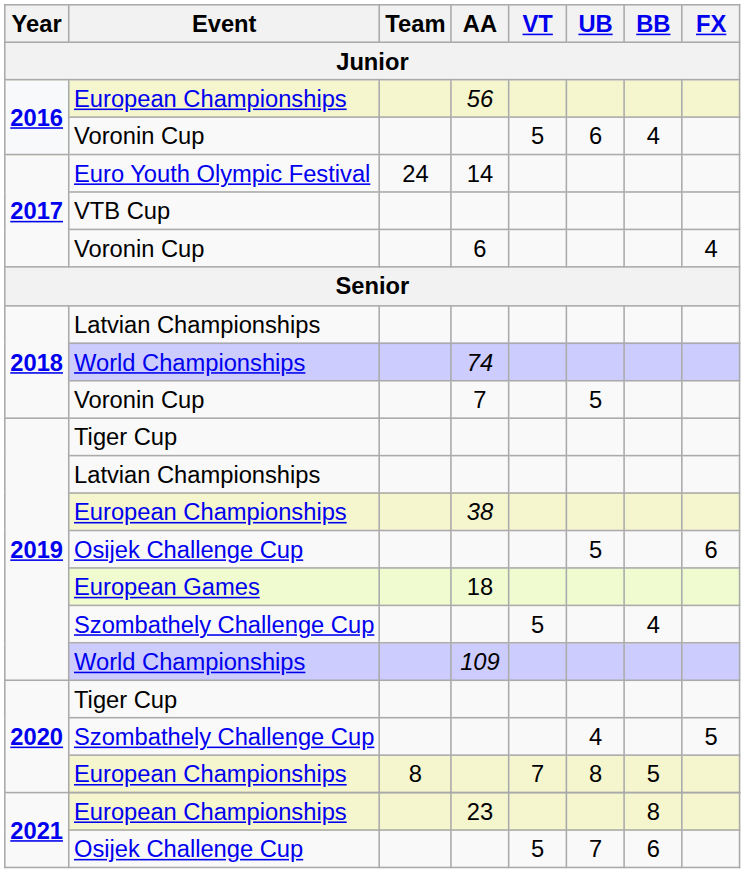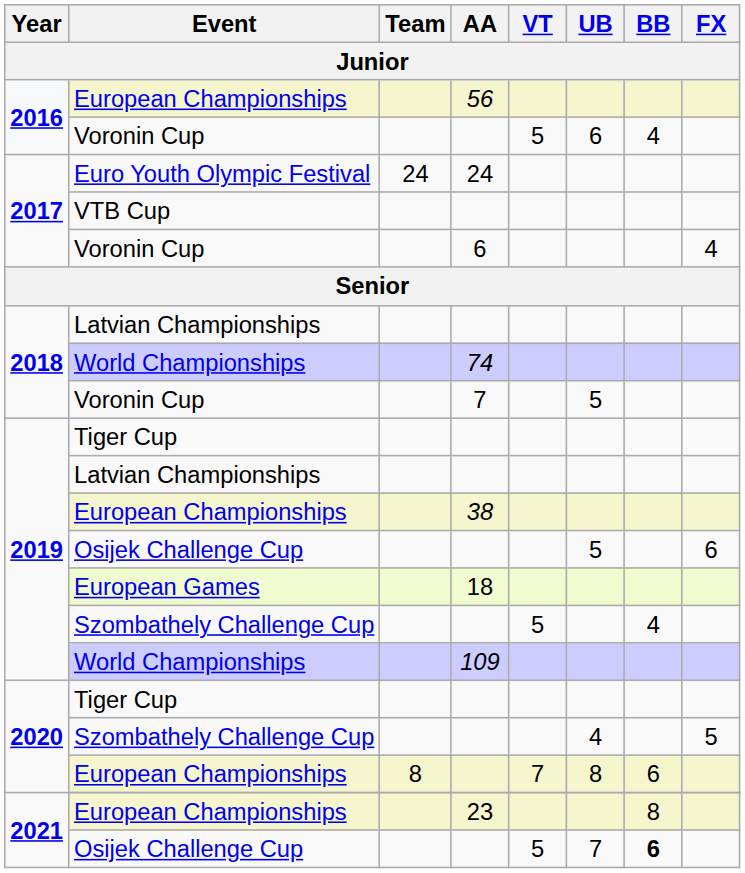Euro Youth Olympic Festival | AA: 14 -> 24
2020 / European Championships | BB: 5 -> 6
2021 / Osijek Challenge Cup | BB: normal -> bold
